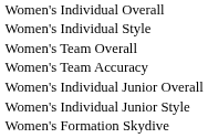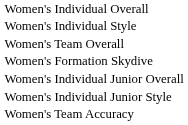rows swapped: Women's Team Accuracy <-> Women's Formation Skydive
